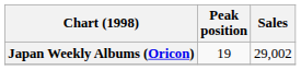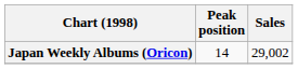Japan Weekly Albums (Oricon) | Peak position: 19 -> 14
